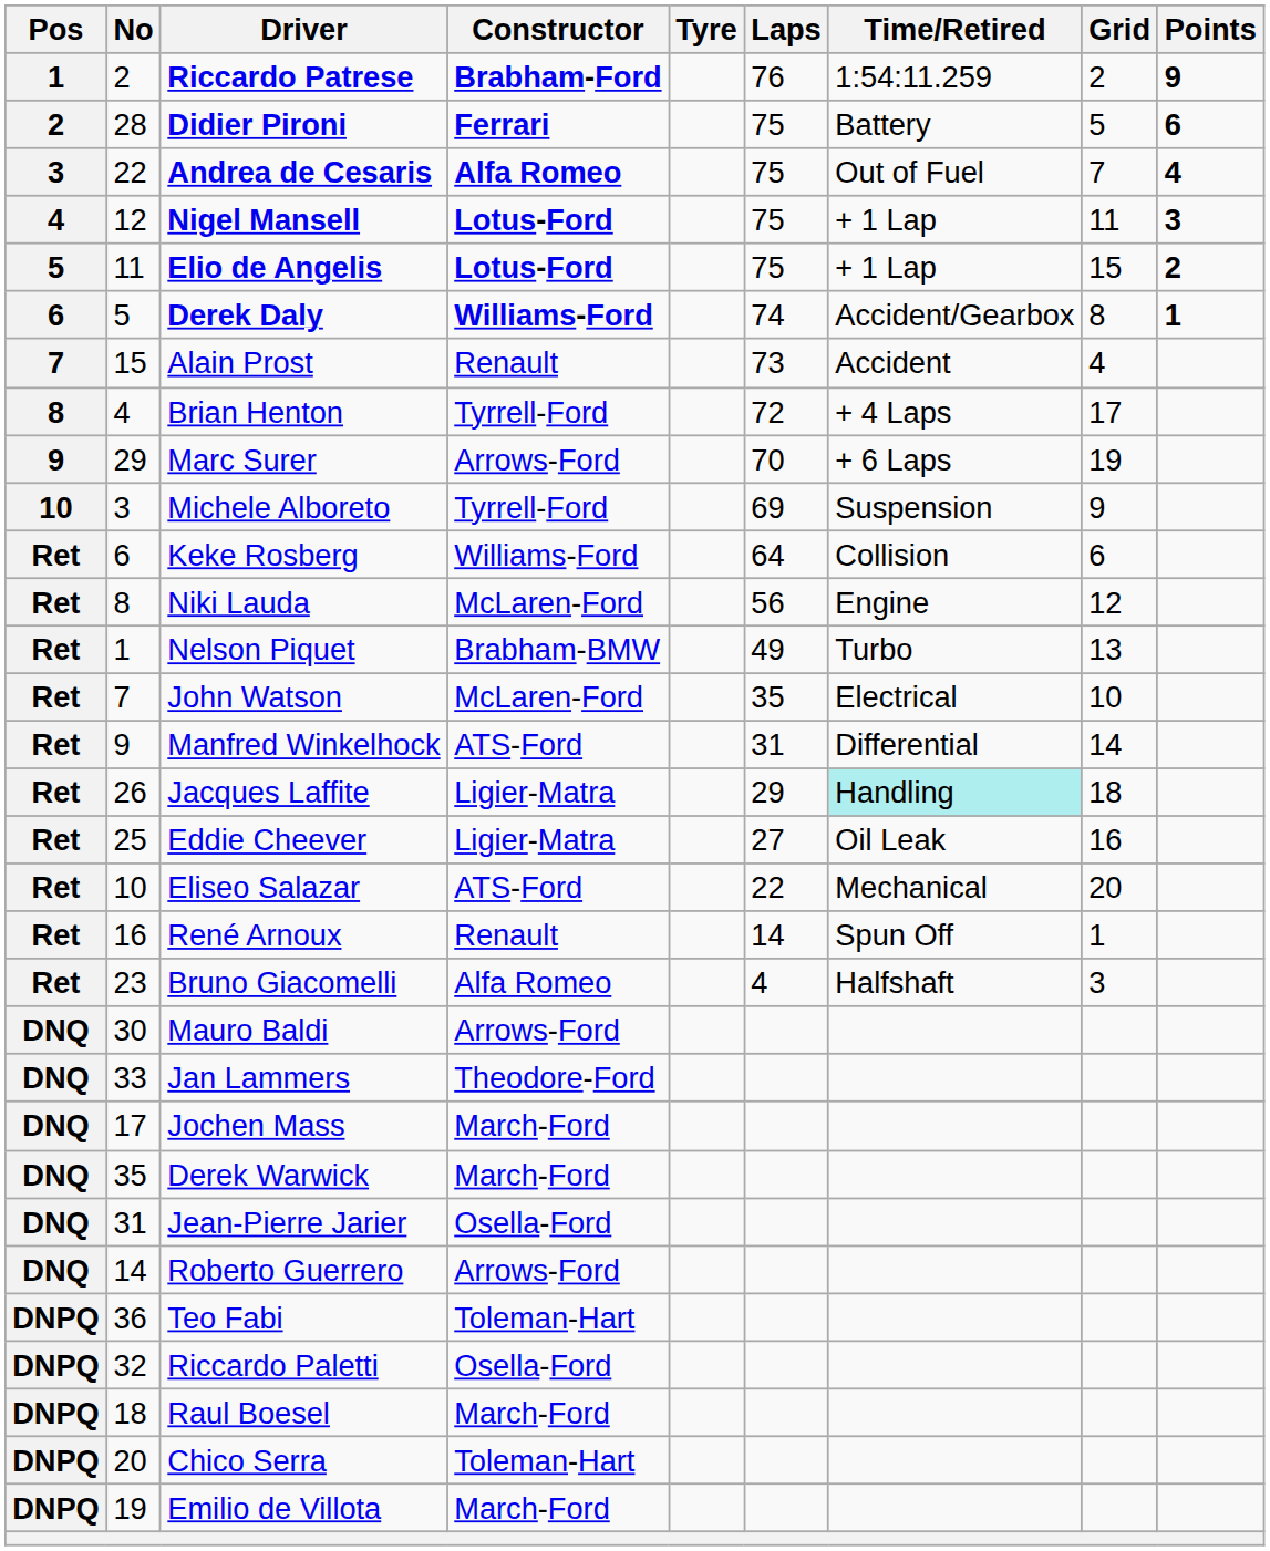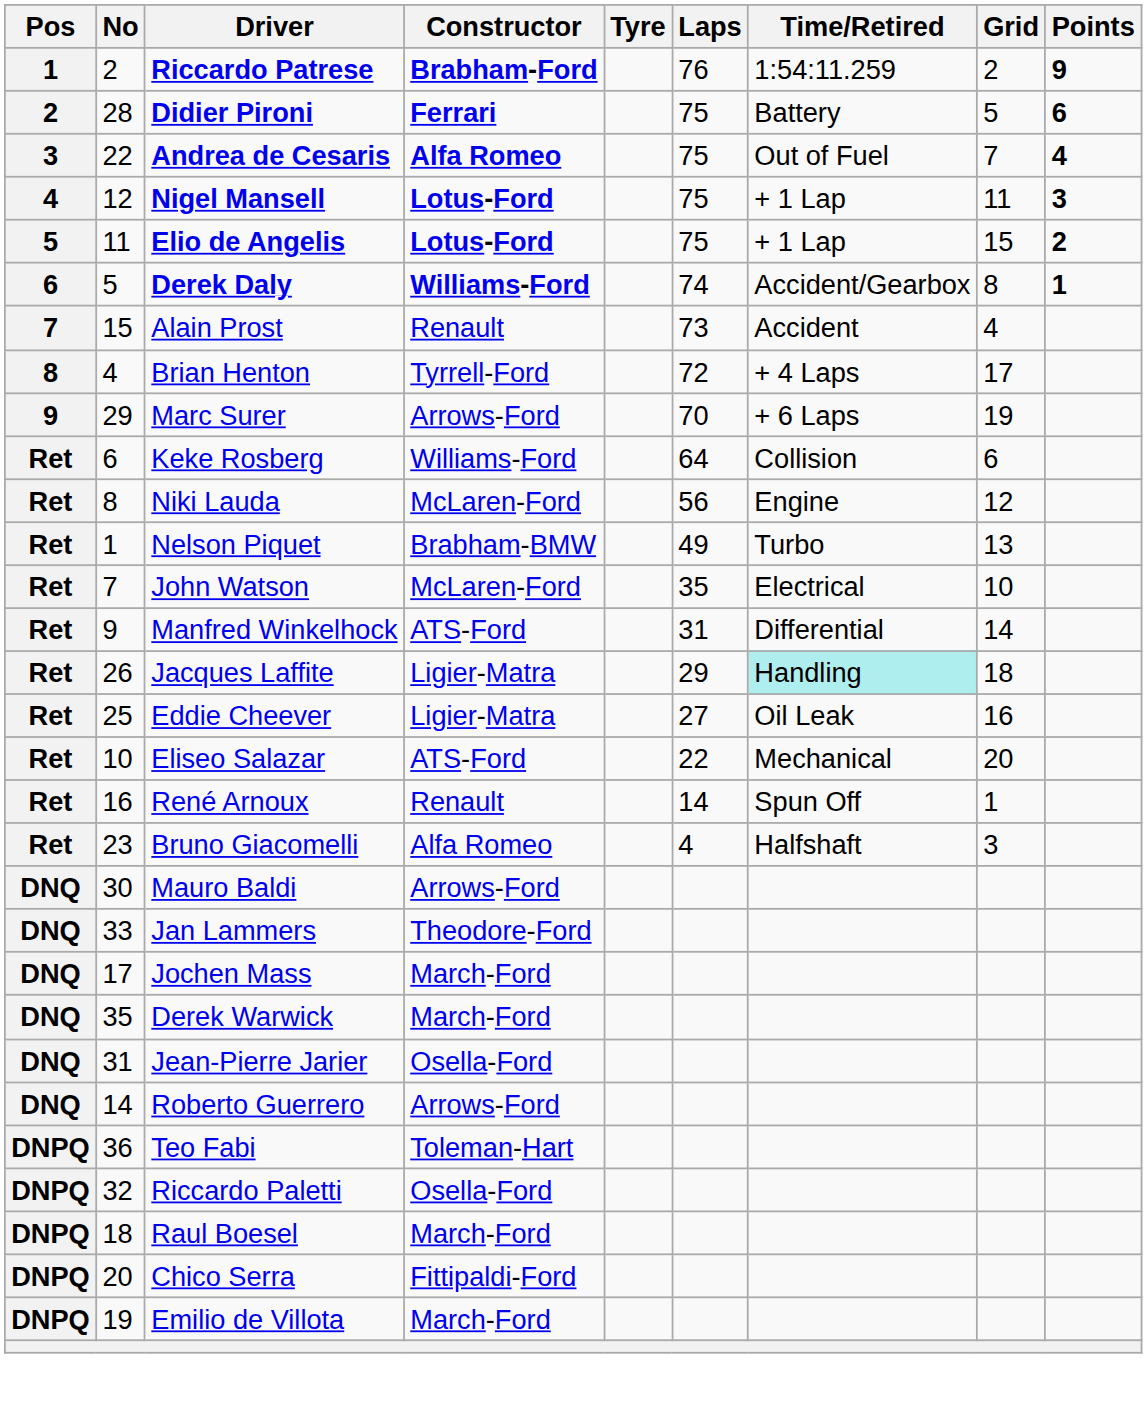- row: 10 | 3 | Michele Alboreto | Tyrrell-Ford | 69 | Suspension | 9
Chico Serra | Constructor: Toleman-Hart -> Fittipaldi-Ford
